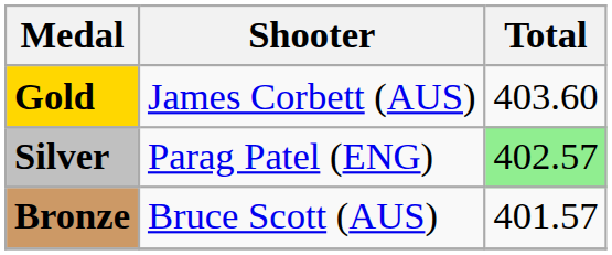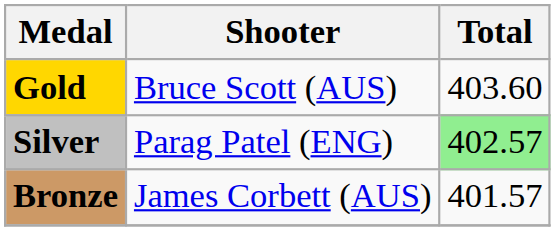Gold | Shooter: James Corbett (AUS) -> Bruce Scott (AUS)
Bronze | Shooter: Bruce Scott (AUS) -> James Corbett (AUS)
